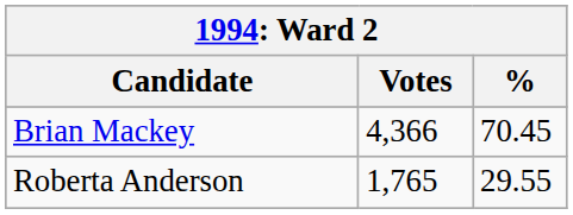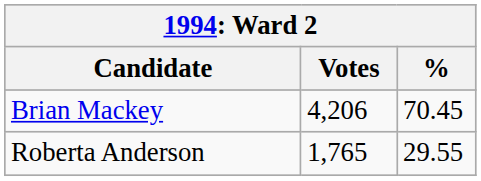Brian Mackey | Votes: 4,366 -> 4,206
